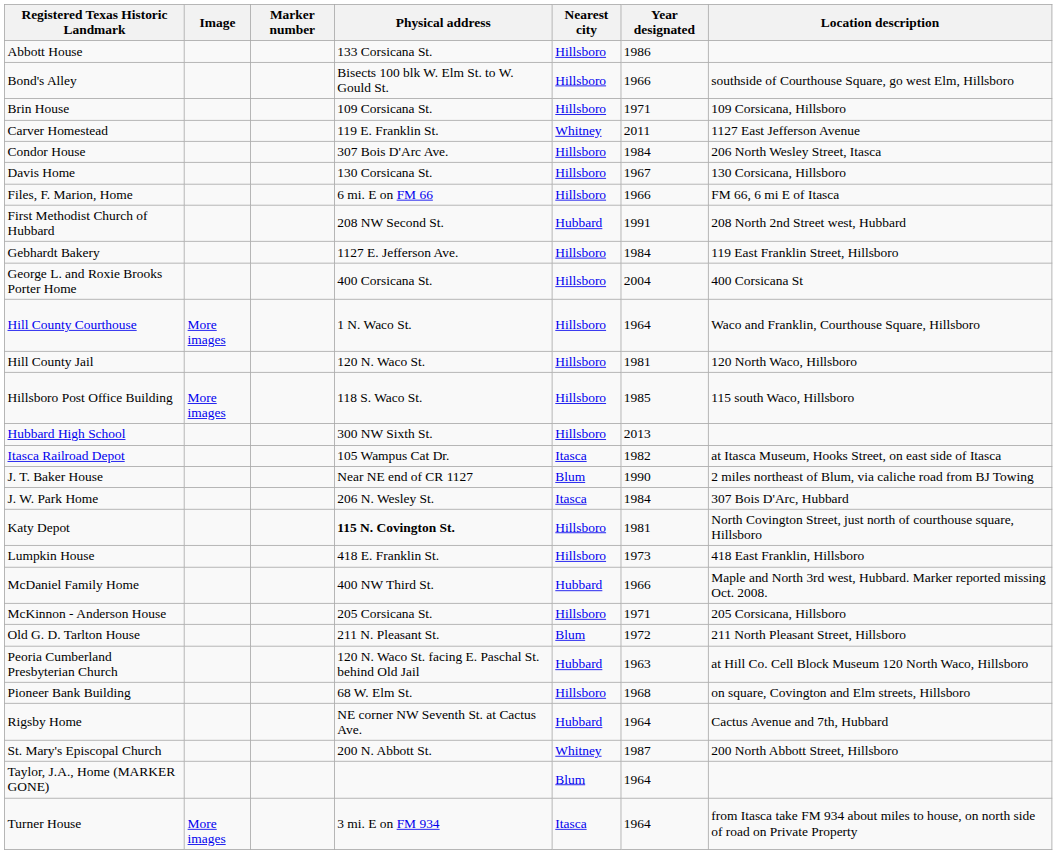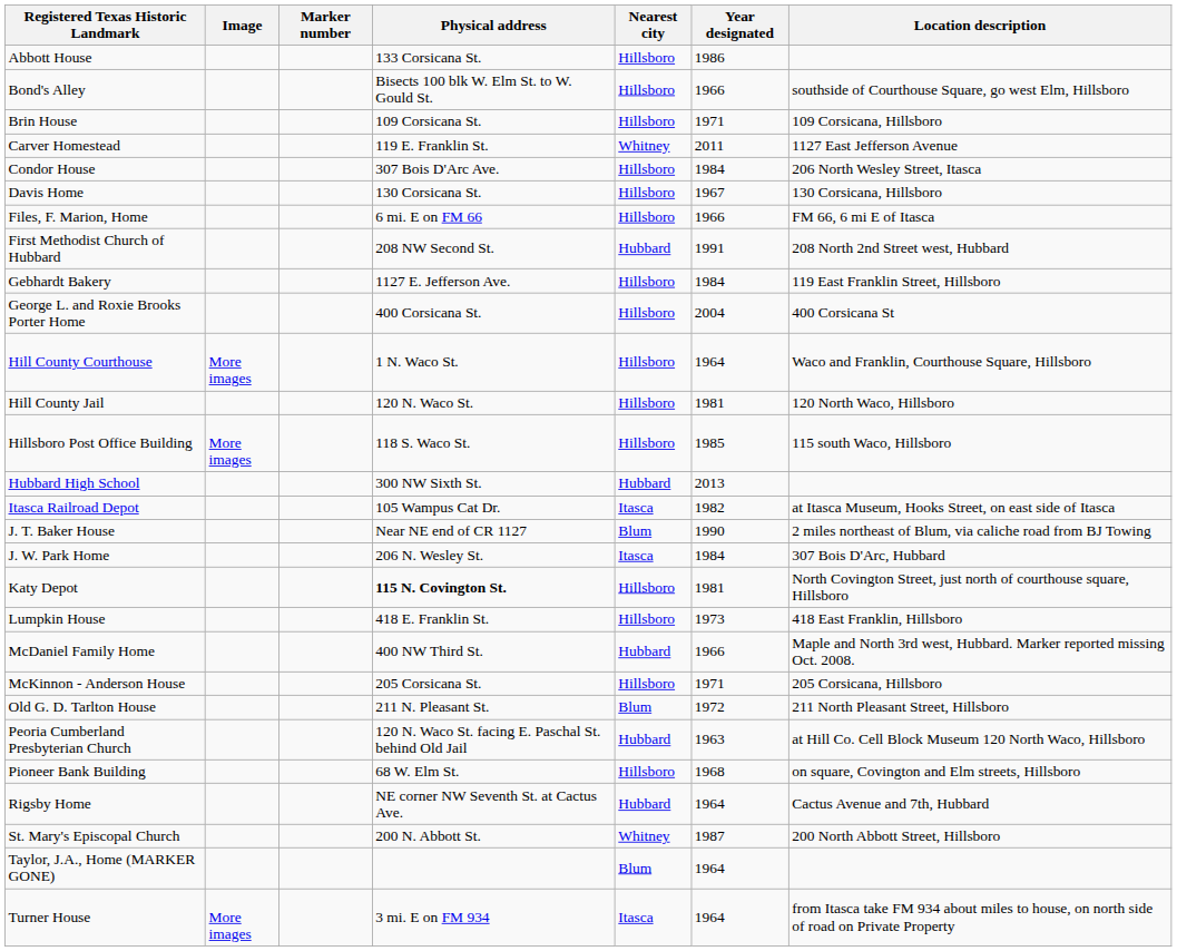Hubbard High School | Nearest city: Hillsboro -> Hubbard
